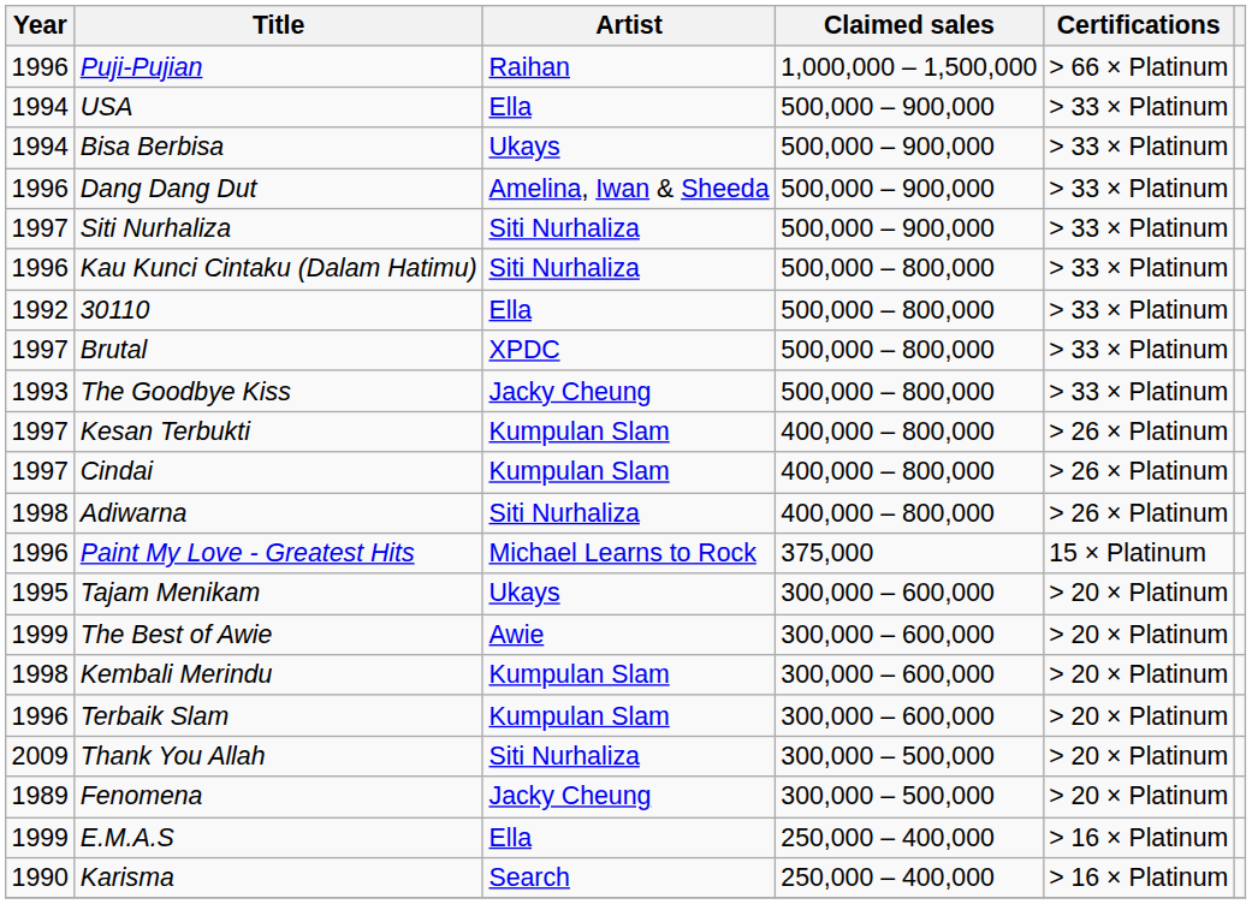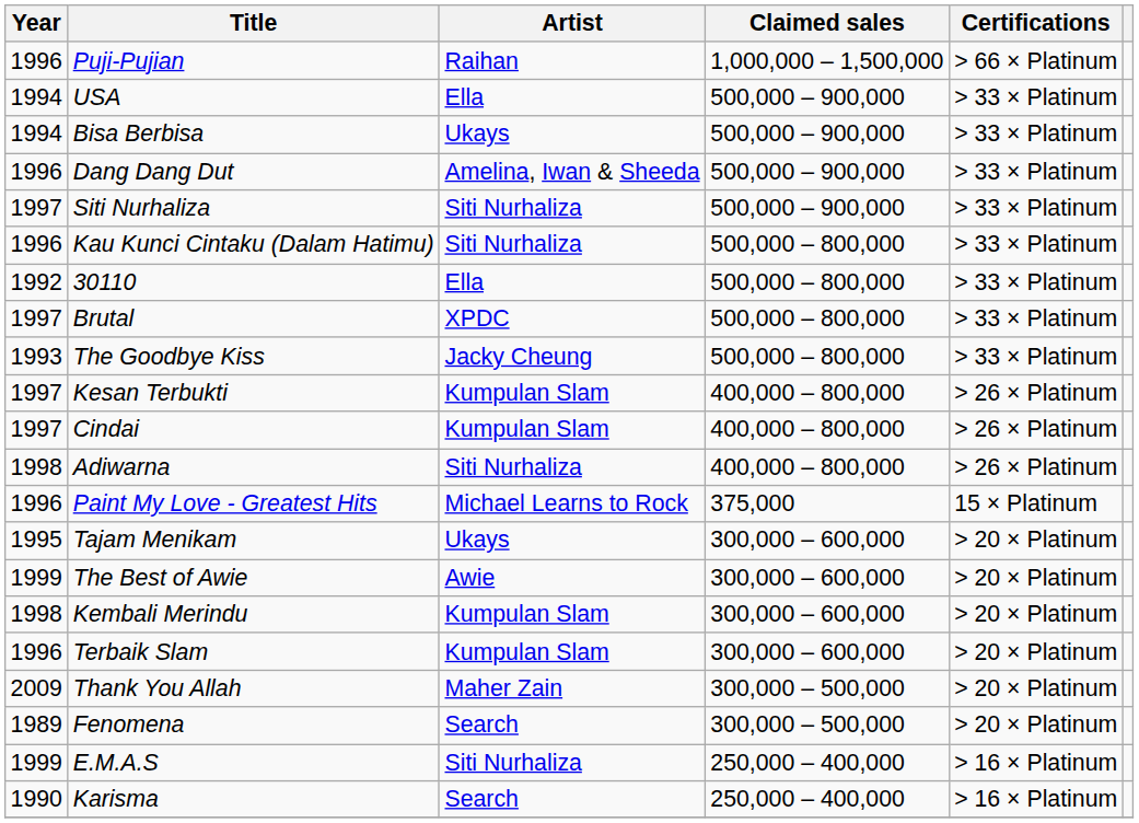Thank You Allah | Artist: Siti Nurhaliza -> Maher Zain
Fenomena | Artist: Jacky Cheung -> Search
E.M.A.S | Artist: Ella -> Siti Nurhaliza
